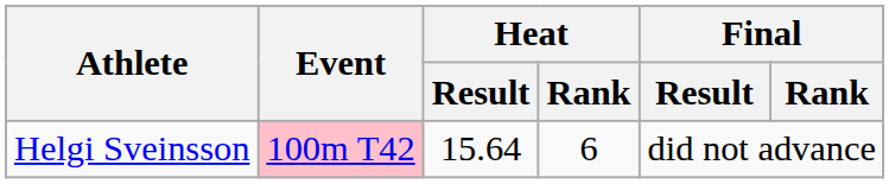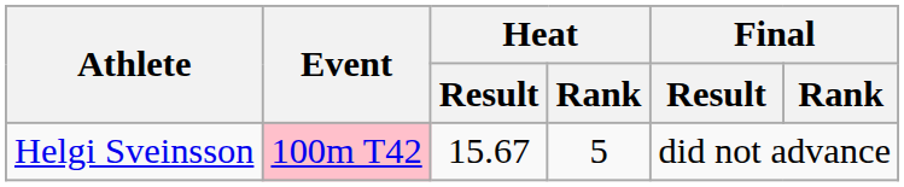Helgi Sveinsson | Heat / Result: 15.64 -> 15.67
Helgi Sveinsson | Heat / Rank: 6 -> 5
